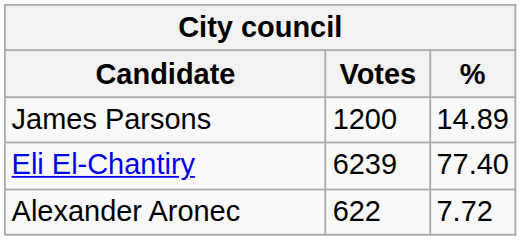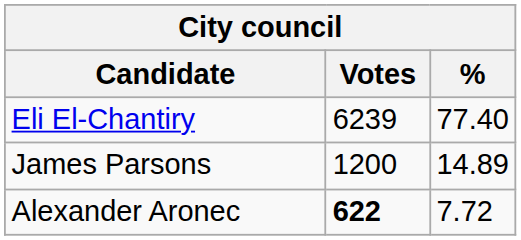rows swapped: Eli El-Chantiry <-> James Parsons
Alexander Aronec | Votes: normal -> bold
